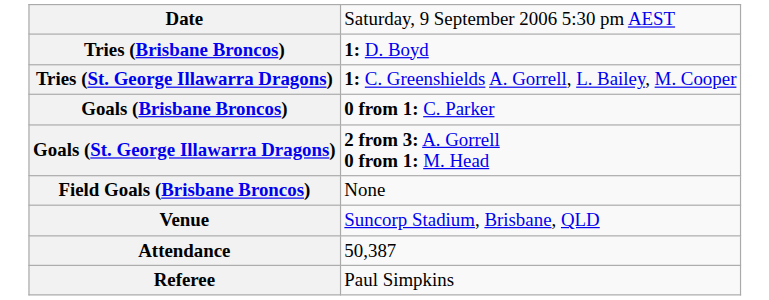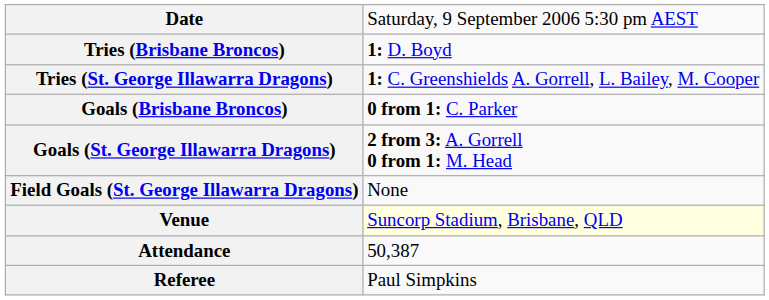- row: Field Goals (Brisbane Broncos) | None
+ row: Field Goals (St. George Illawarra Dragons) | None
Venue | column 2: no background -> lightyellow background
